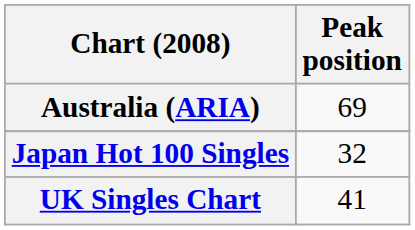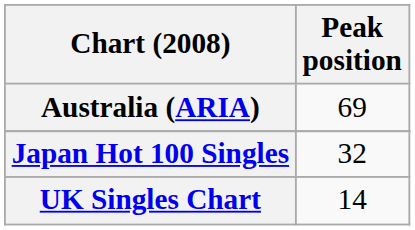UK Singles Chart | Peak position: 41 -> 14
